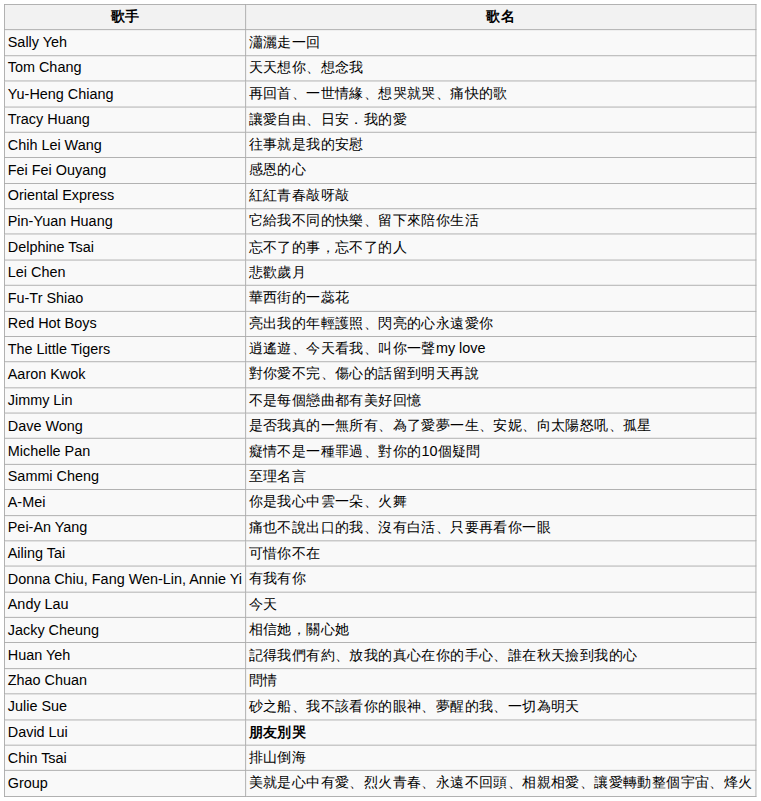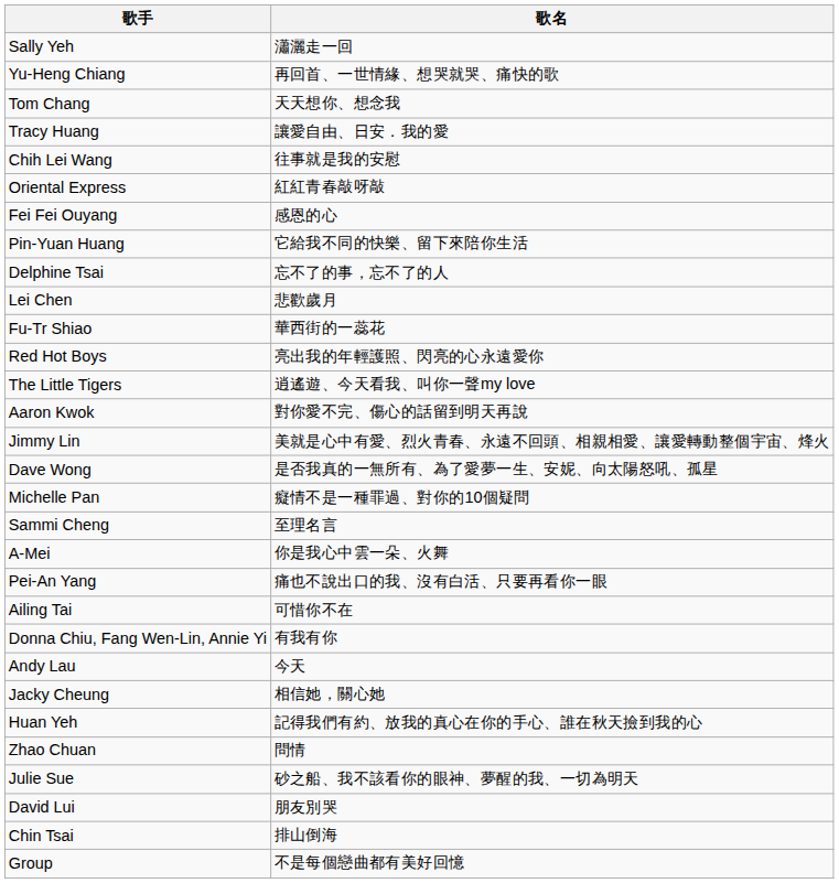rows swapped: Yu-Heng Chiang <-> Tom Chang
rows swapped: Fei Fei Ouyang <-> Oriental Express
Jimmy Lin | 歌名: 不是每個戀曲都有美好回憶 -> 美就是心中有愛、烈火青春、永遠不回頭、相親相愛、讓愛轉動整個宇宙、烽火
David Lui | 歌名: bold -> normal
Group | 歌名: 美就是心中有愛、烈火青春、永遠不回頭、相親相愛、讓愛轉動整個宇宙、烽火 -> 不是每個戀曲都有美好回憶
